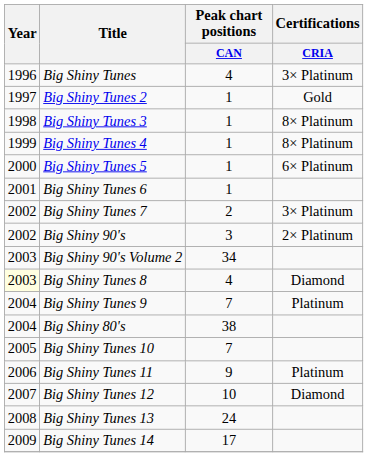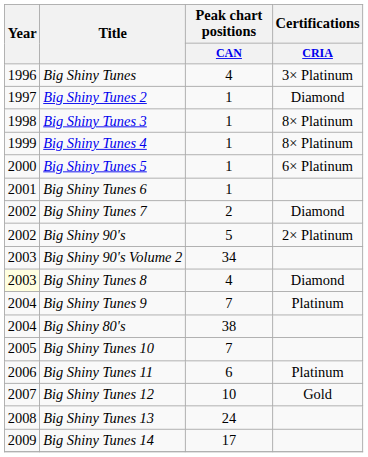Big Shiny Tunes 2 | Certifications / CRIA: Gold -> Diamond
Big Shiny Tunes 7 | Certifications / CRIA: 3× Platinum -> Diamond
Big Shiny 90's | Peak chart positions / CAN: 3 -> 5
Big Shiny Tunes 11 | Peak chart positions / CAN: 9 -> 6
Big Shiny Tunes 12 | Certifications / CRIA: Diamond -> Gold
